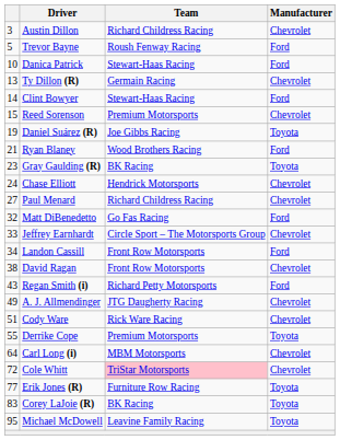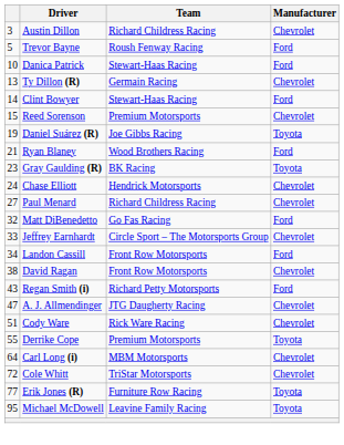A. J. Allmendinger | column 1: 49 -> 47
Cole Whitt | Team: pink background -> no background
- row: 83 | Corey LaJoie (R) | BK Racing | Toyota
